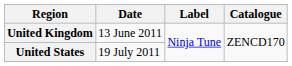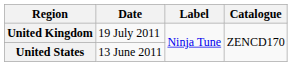United Kingdom | Date: 13 June 2011 -> 19 July 2011
United States | Date: 19 July 2011 -> 13 June 2011
